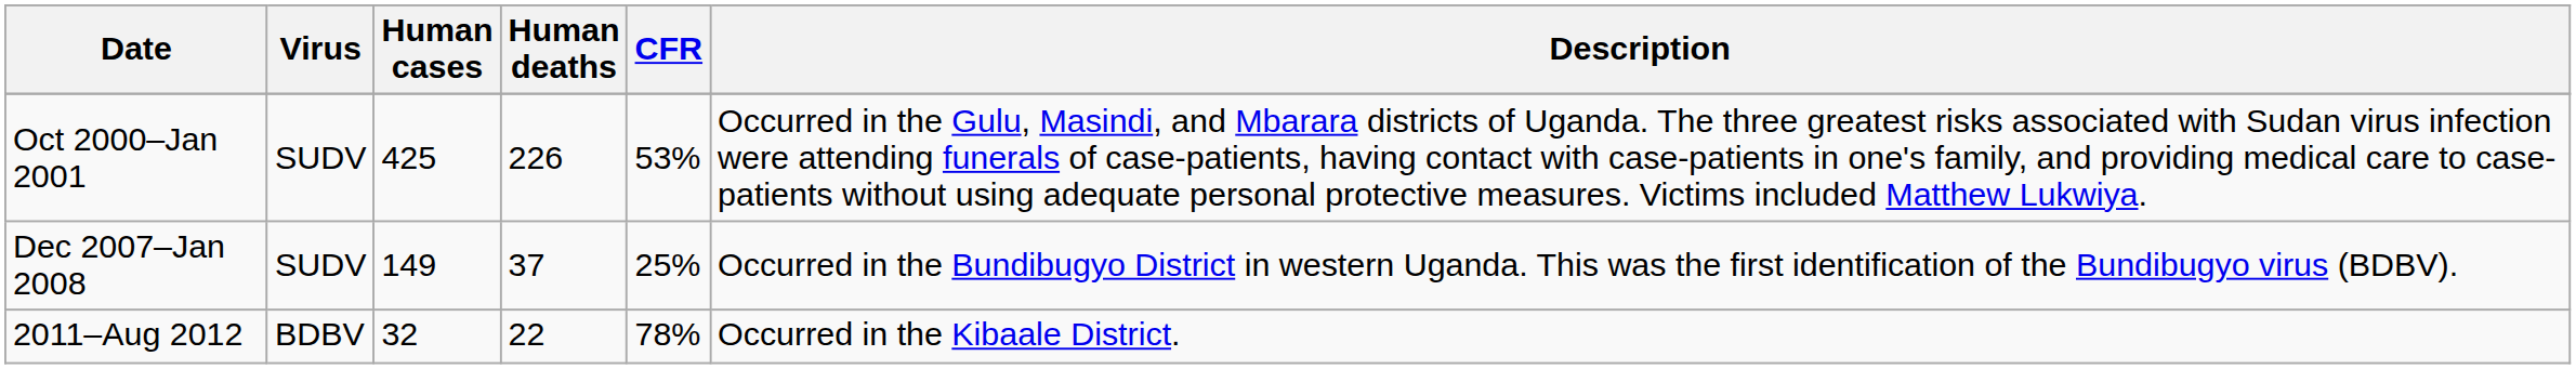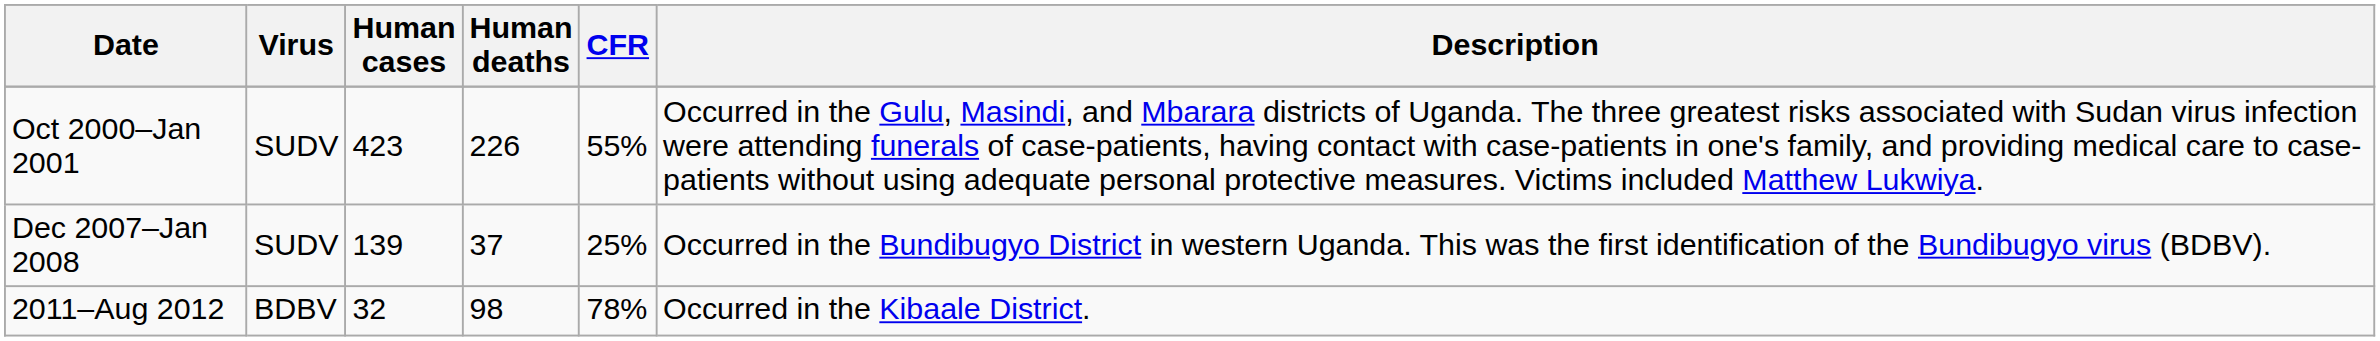Oct 2000–Jan 2001 | Human cases: 425 -> 423
Oct 2000–Jan 2001 | CFR: 53% -> 55%
Dec 2007–Jan 2008 | Human cases: 149 -> 139
2011–Aug 2012 | Human deaths: 22 -> 98
